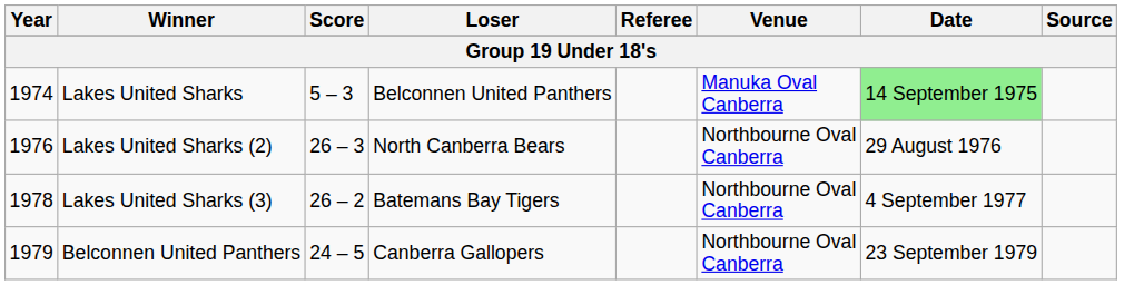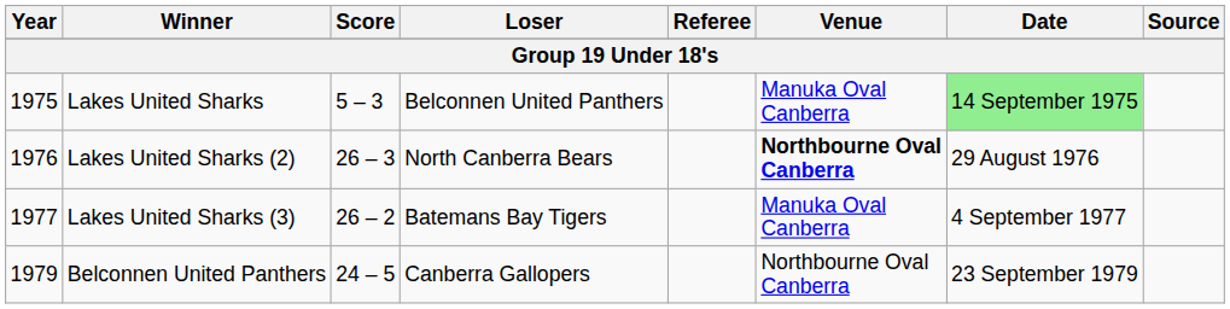Lakes United Sharks | Year: 1974 -> 1975
Lakes United Sharks (2) | Venue: normal -> bold
Lakes United Sharks (3) | Year: 1978 -> 1977
Lakes United Sharks (3) | Venue: Northbourne Oval Canberra -> Manuka Oval Canberra
